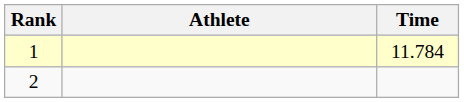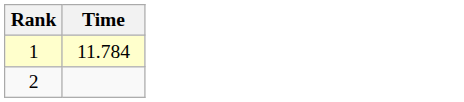- column: Athlete
